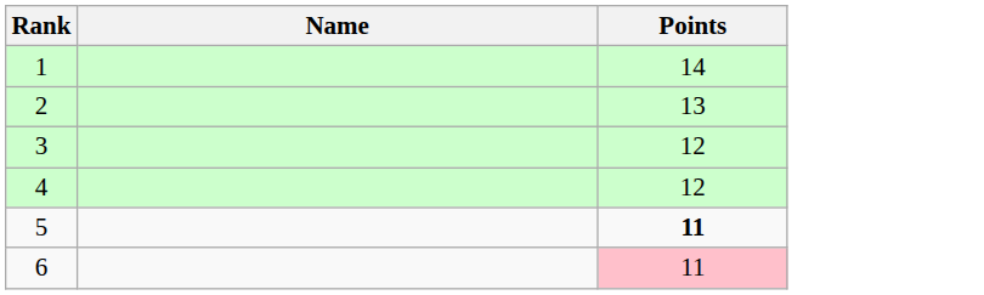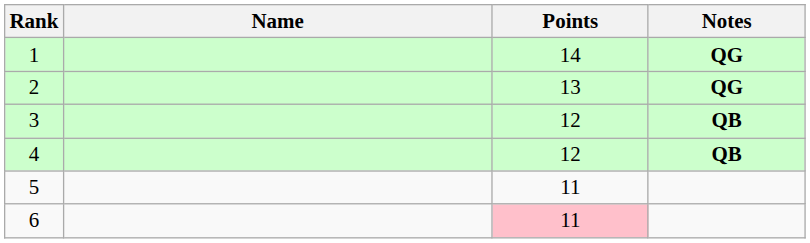+ column: Notes | QG | QG | QB | QB
5 | Points: bold -> normal
